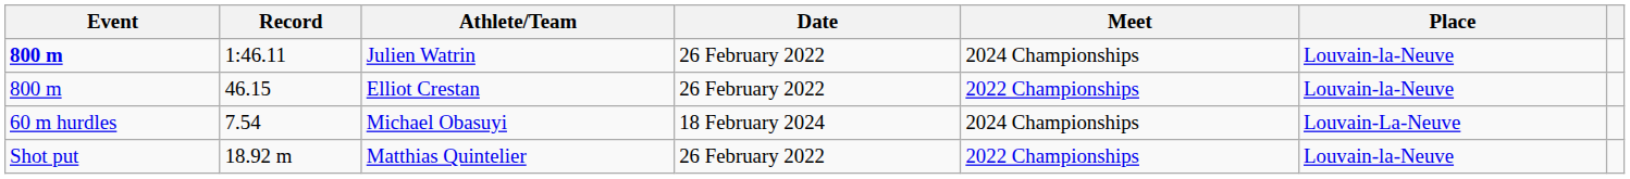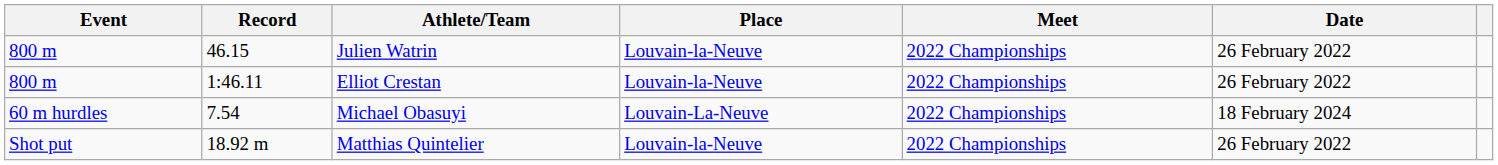columns swapped: Date <-> Place
Julien Watrin | Event: bold -> normal
Julien Watrin | Record: 1:46.11 -> 46.15
Julien Watrin | Meet: 2024 Championships -> 2022 Championships
Elliot Crestan | Record: 46.15 -> 1:46.11
Michael Obasuyi | Meet: 2024 Championships -> 2022 Championships
